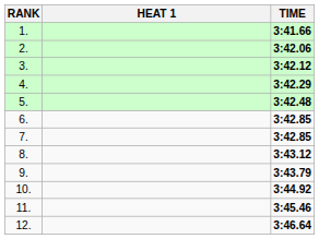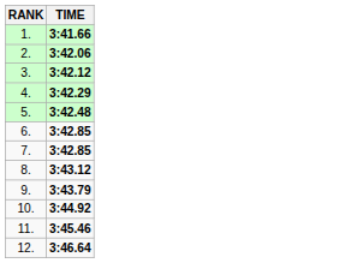- column: HEAT 1
